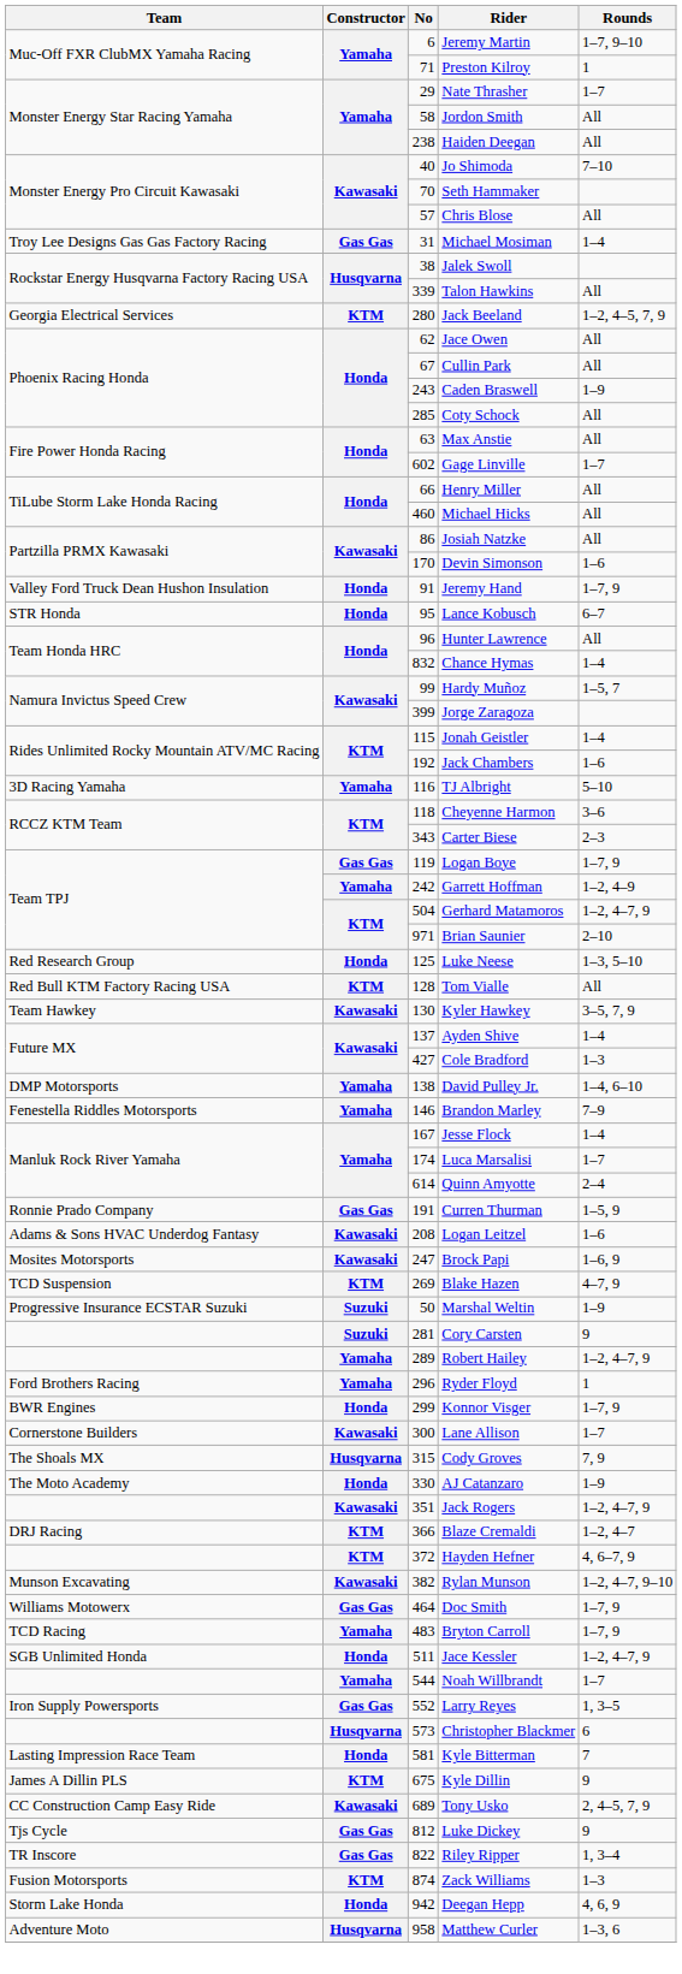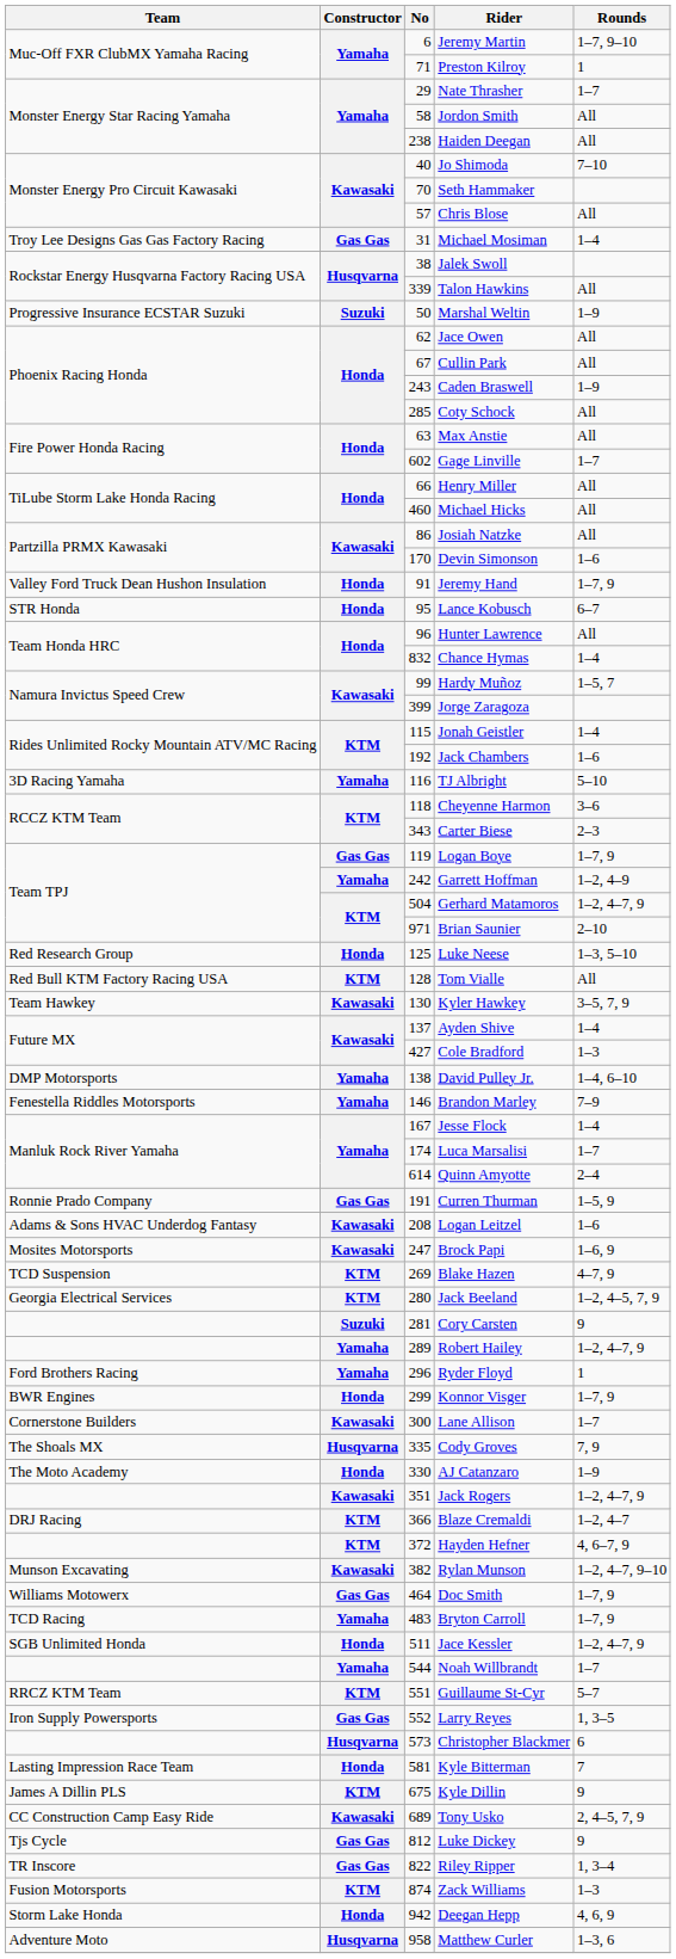rows swapped: Marshal Weltin <-> Jack Beeland
Cody Groves | No: 315 -> 335
+ row: RRCZ KTM Team | KTM | 551 | Guillaume St-Cyr | 5–7
